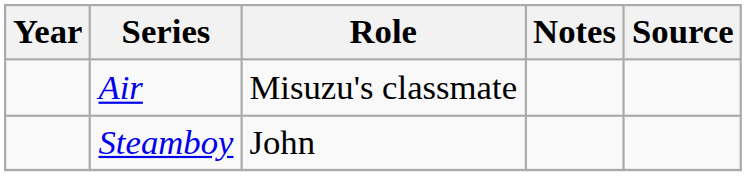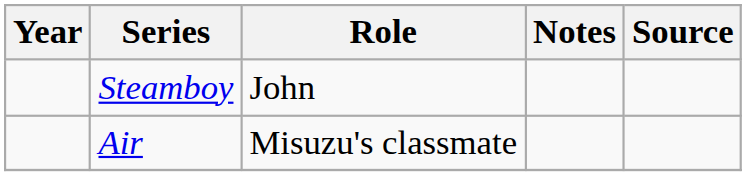rows swapped: Steamboy <-> Air
